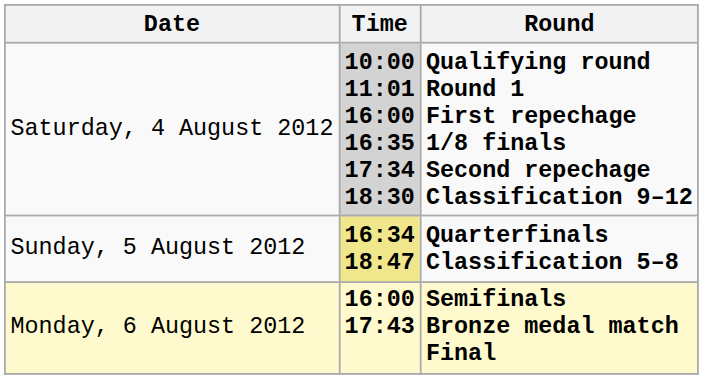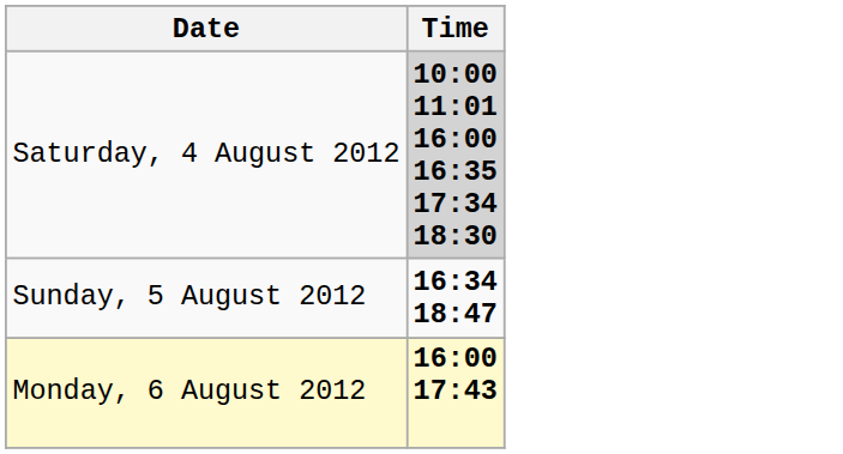- column: Round | Qualifying round Round 1 First repechage 1/8 finals Second repechage Classification 9–12 | Quarterfinals Classification 5–8 | Semifinals Bronze medal match Final
Sunday, 5 August 2012 | Time: khaki background -> no background
